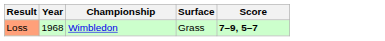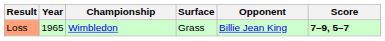+ column: Opponent | Billie Jean King
Loss | Year: 1968 -> 1965
